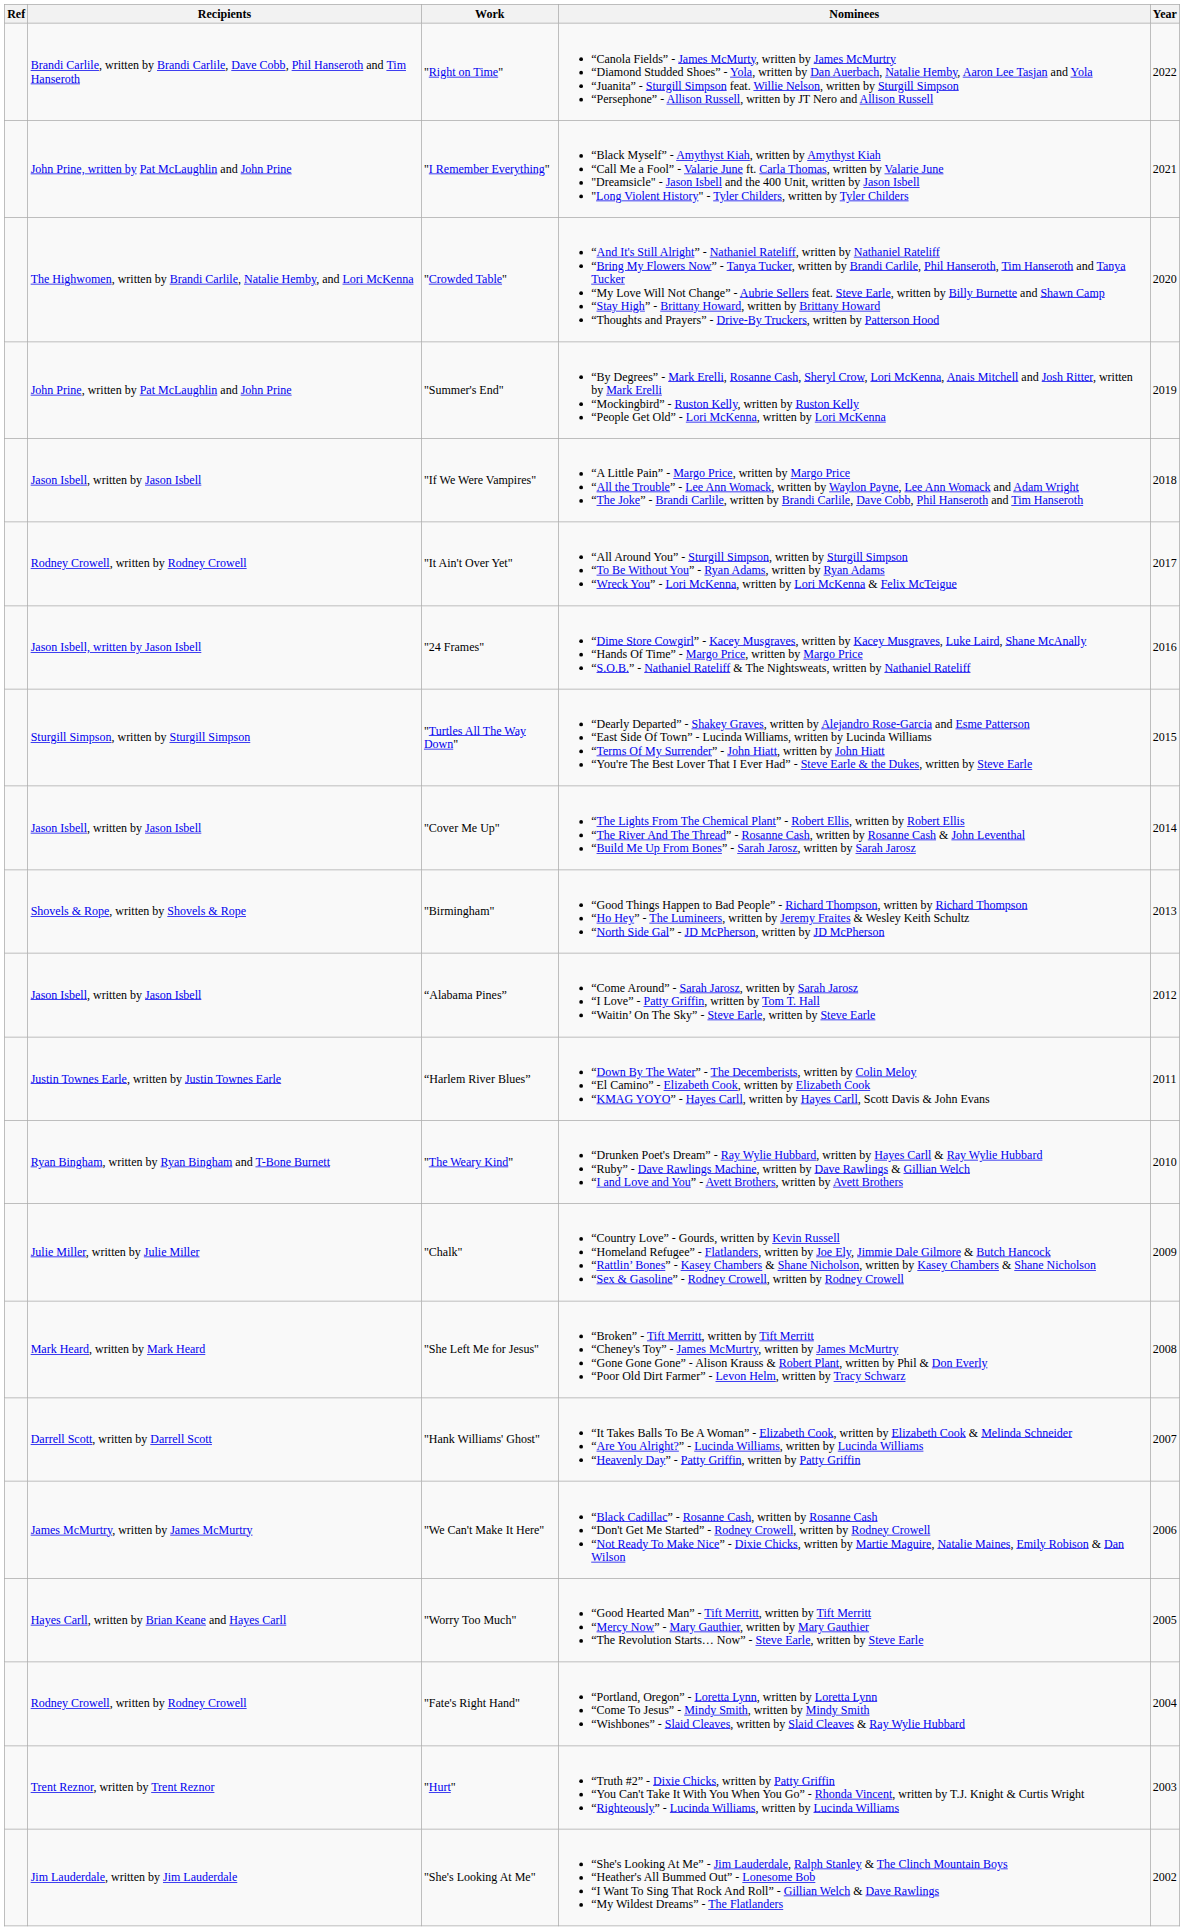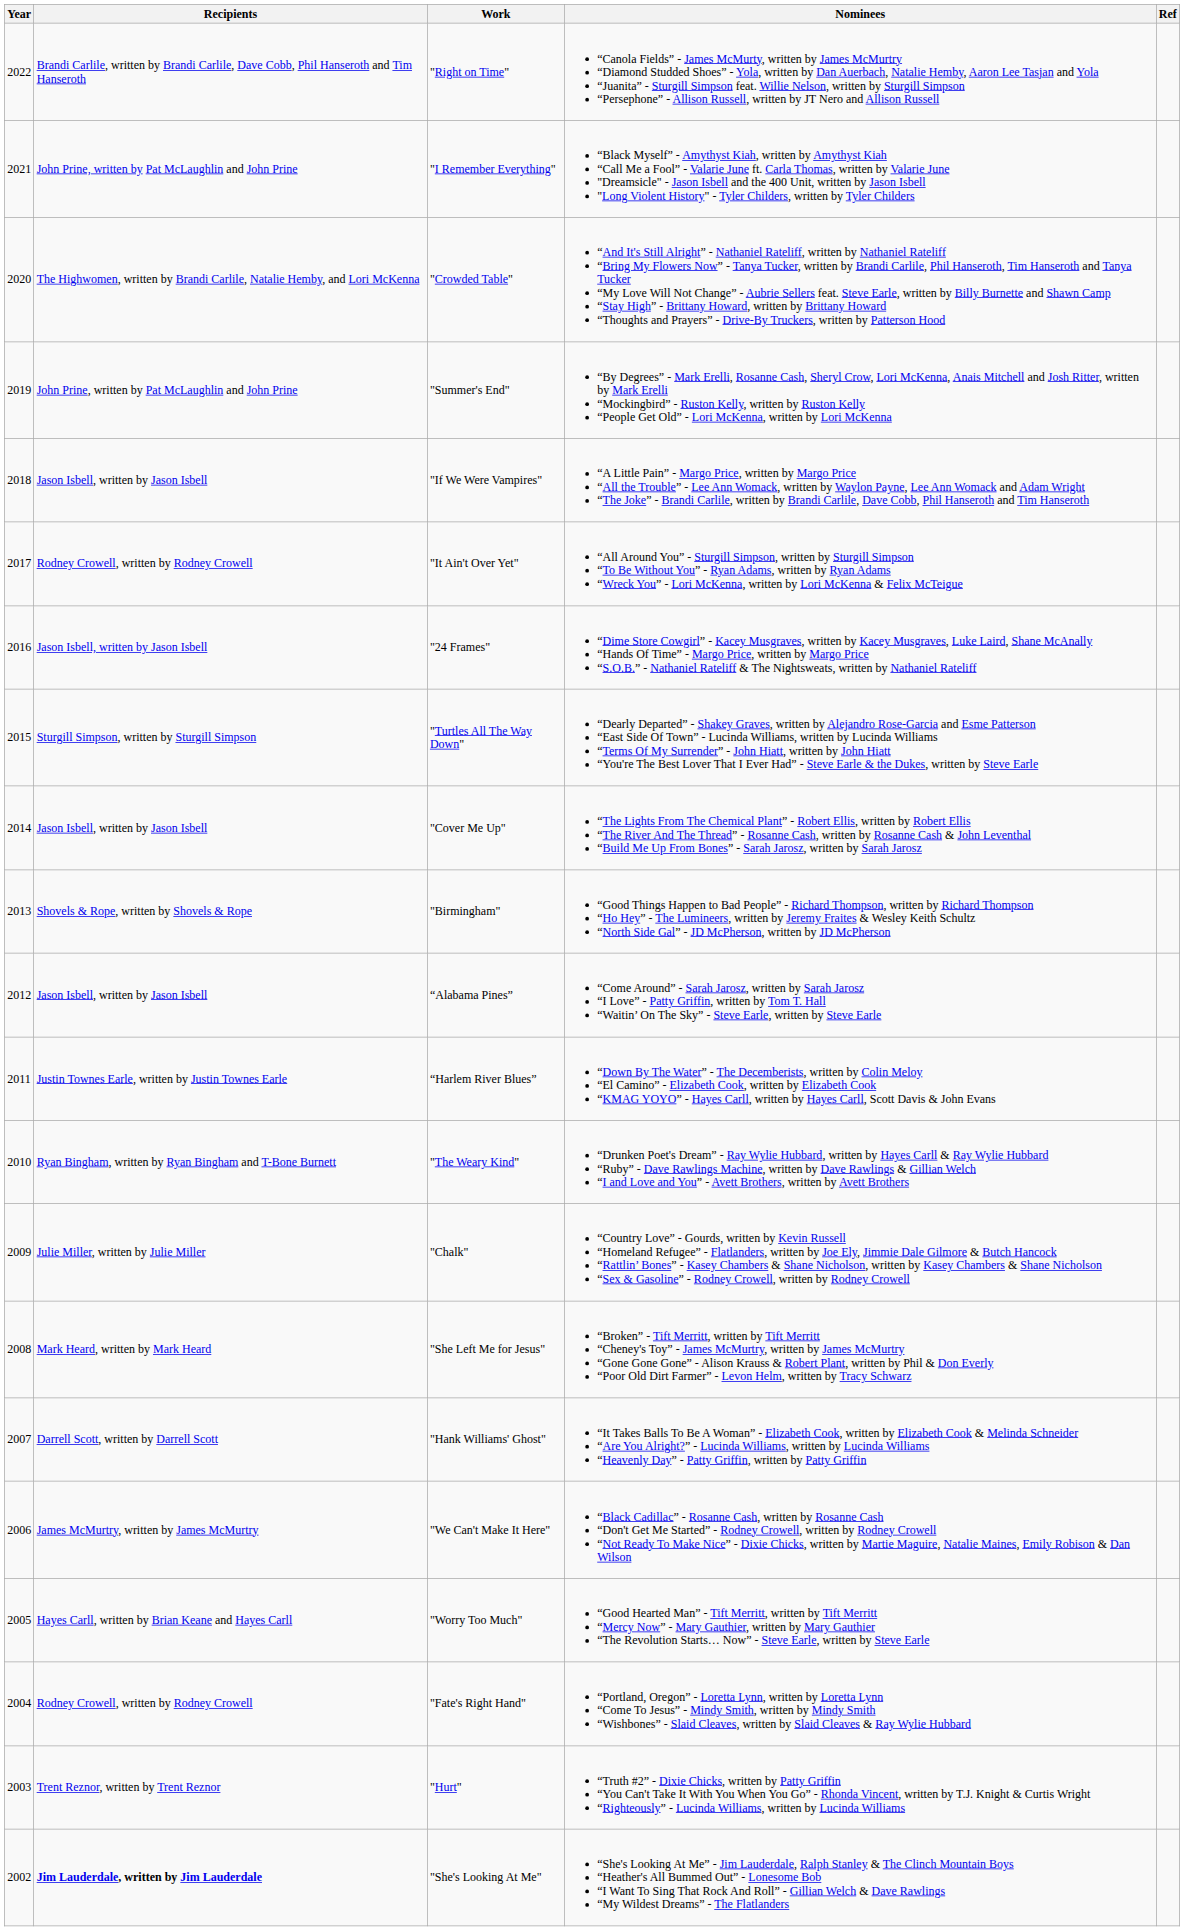columns swapped: Year <-> Ref
"She's Looking At Me" | Recipients: normal -> bold
